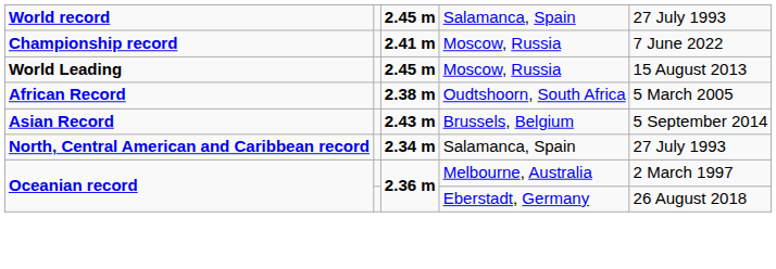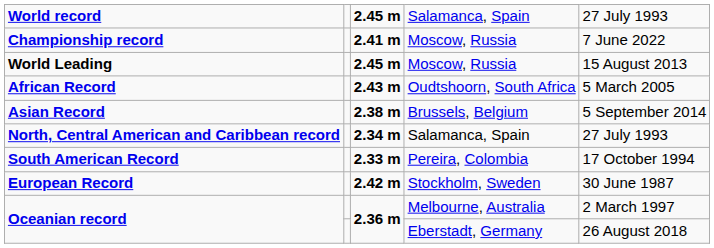African Record | column 3: 2.38 m -> 2.43 m
Asian Record | column 3: 2.43 m -> 2.38 m
+ row: South American Record | 2.33 m | Pereira, Colombia | 17 October 1994
+ row: European Record | 2.42 m | Stockholm, Sweden | 30 June 1987
